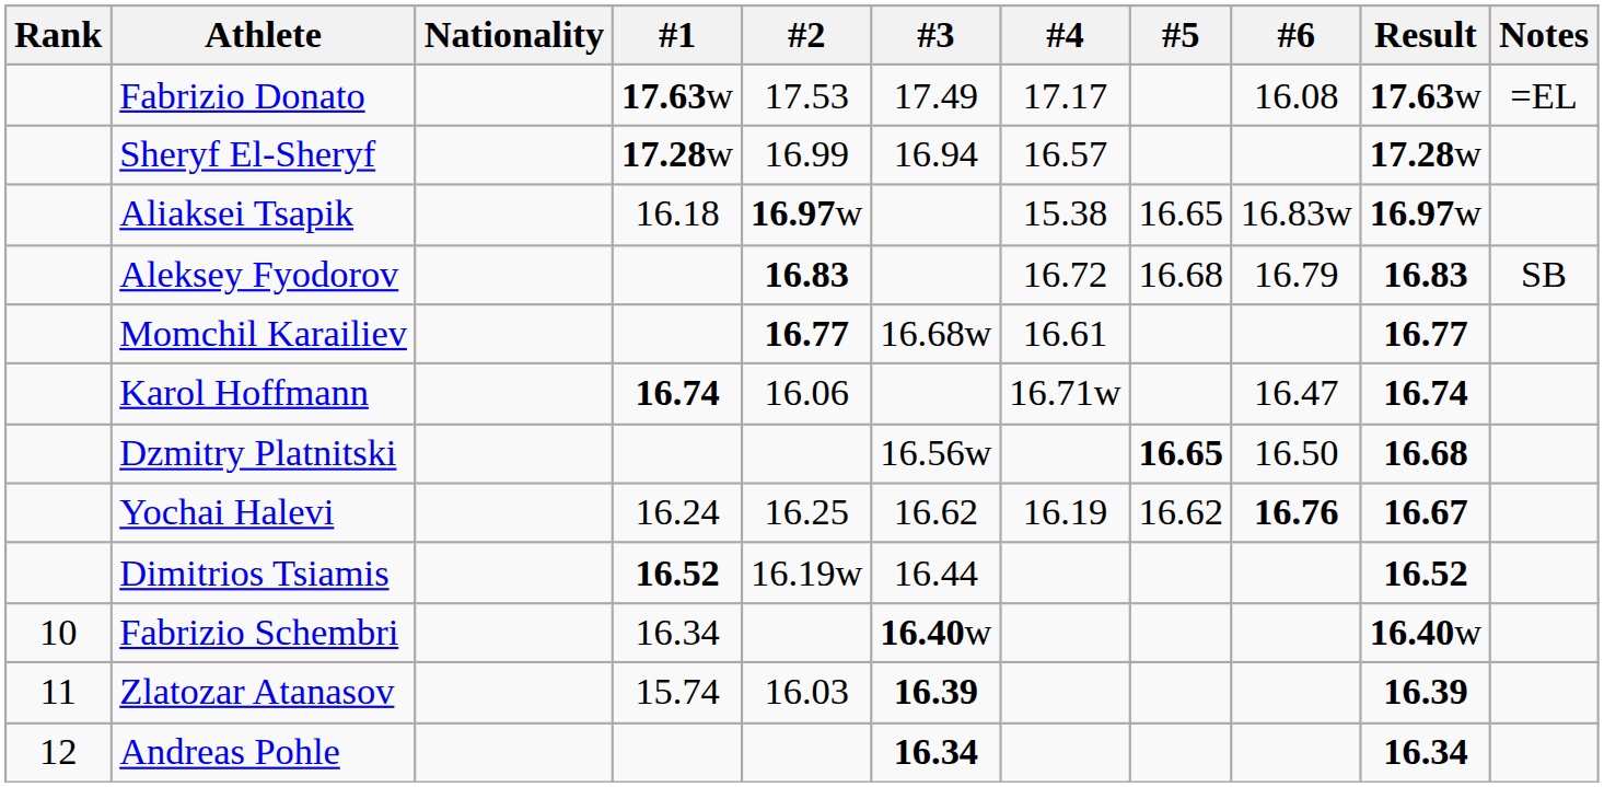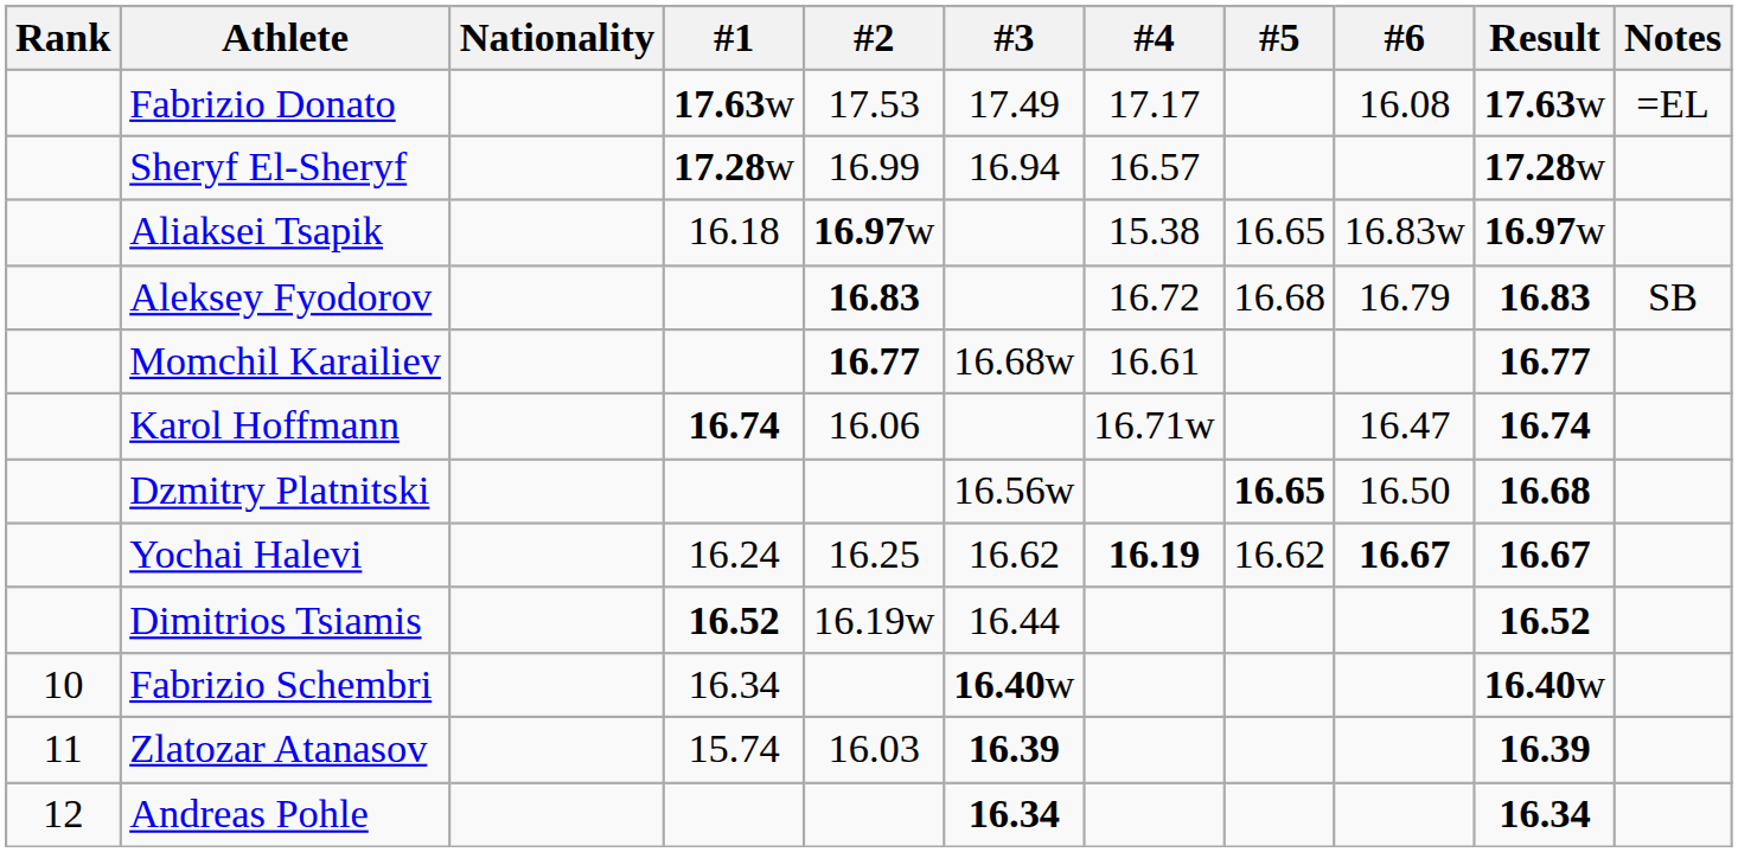Yochai Halevi | #4: normal -> bold
Yochai Halevi | #6: 16.76 -> 16.67
